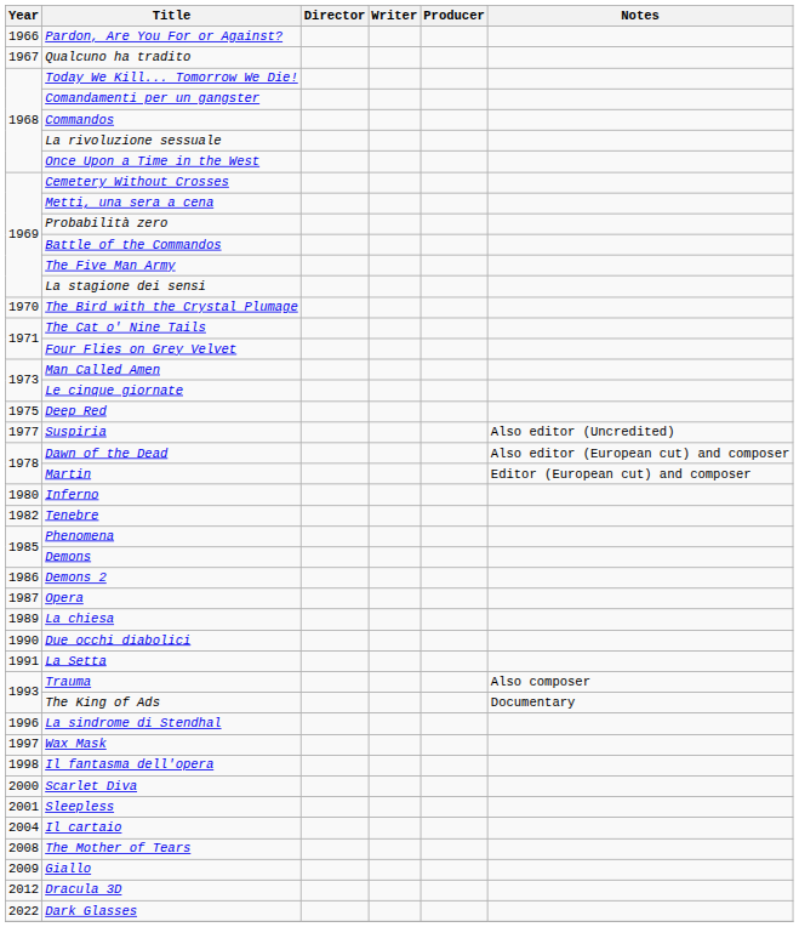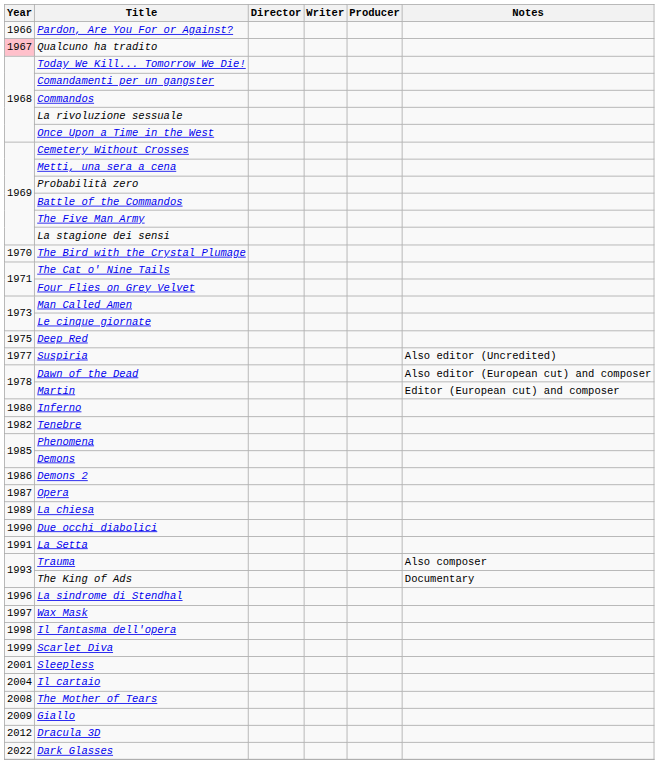Qualcuno ha tradito | Year: no background -> pink background
Scarlet Diva | Year: 2000 -> 1999
